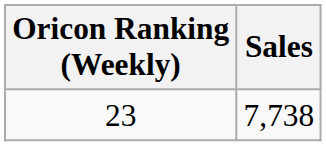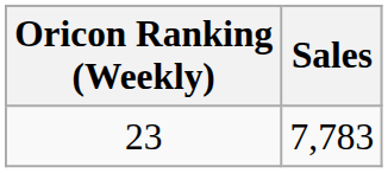23 | Sales: 7,738 -> 7,783
